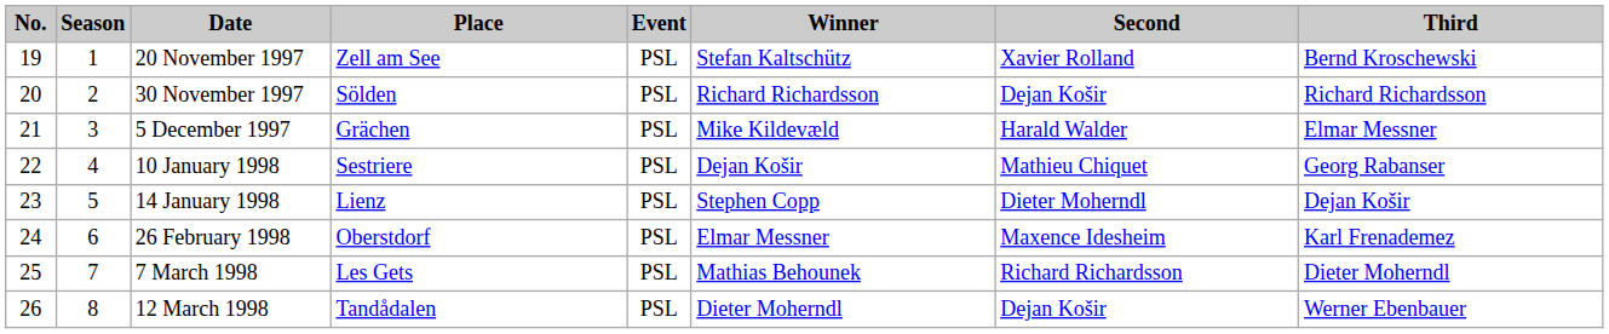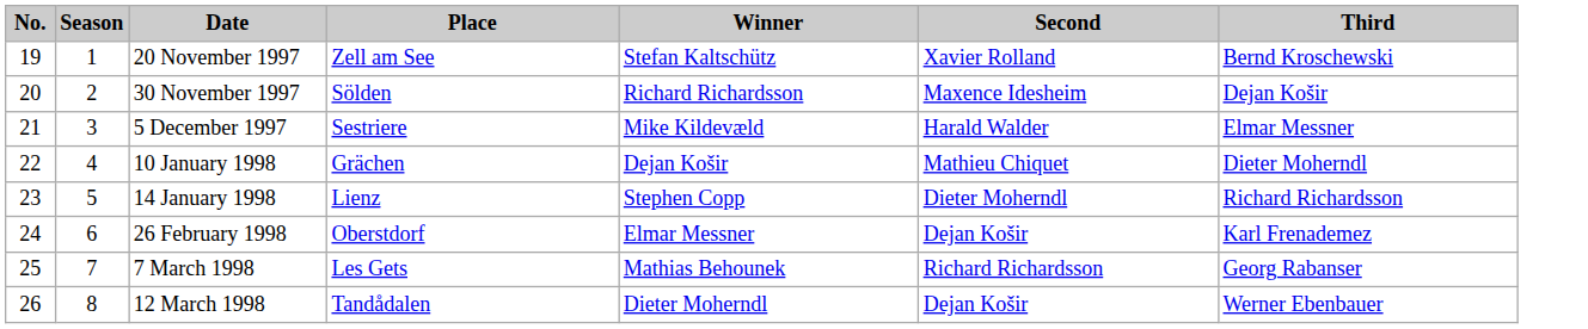- column: Event | PSL | PSL | PSL | PSL | PSL | PSL | PSL | PSL
30 November 1997 | Second: Dejan Košir -> Maxence Idesheim
30 November 1997 | Third: Richard Richardsson -> Dejan Košir
5 December 1997 | Place: Grächen -> Sestriere
10 January 1998 | Place: Sestriere -> Grächen
10 January 1998 | Third: Georg Rabanser -> Dieter Moherndl
14 January 1998 | Third: Dejan Košir -> Richard Richardsson
26 February 1998 | Second: Maxence Idesheim -> Dejan Košir
7 March 1998 | Third: Dieter Moherndl -> Georg Rabanser
